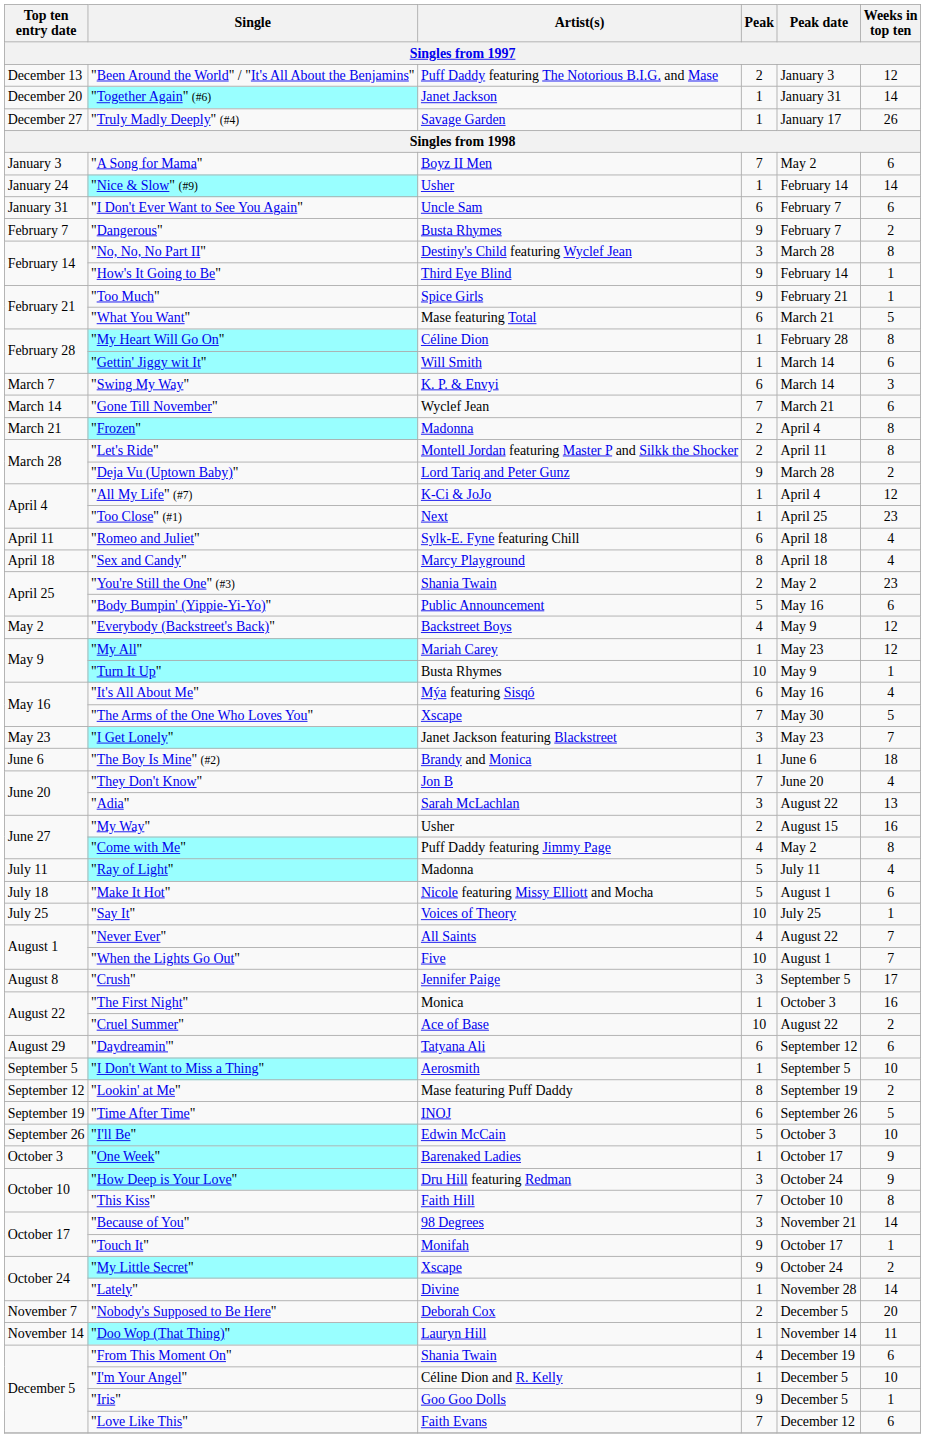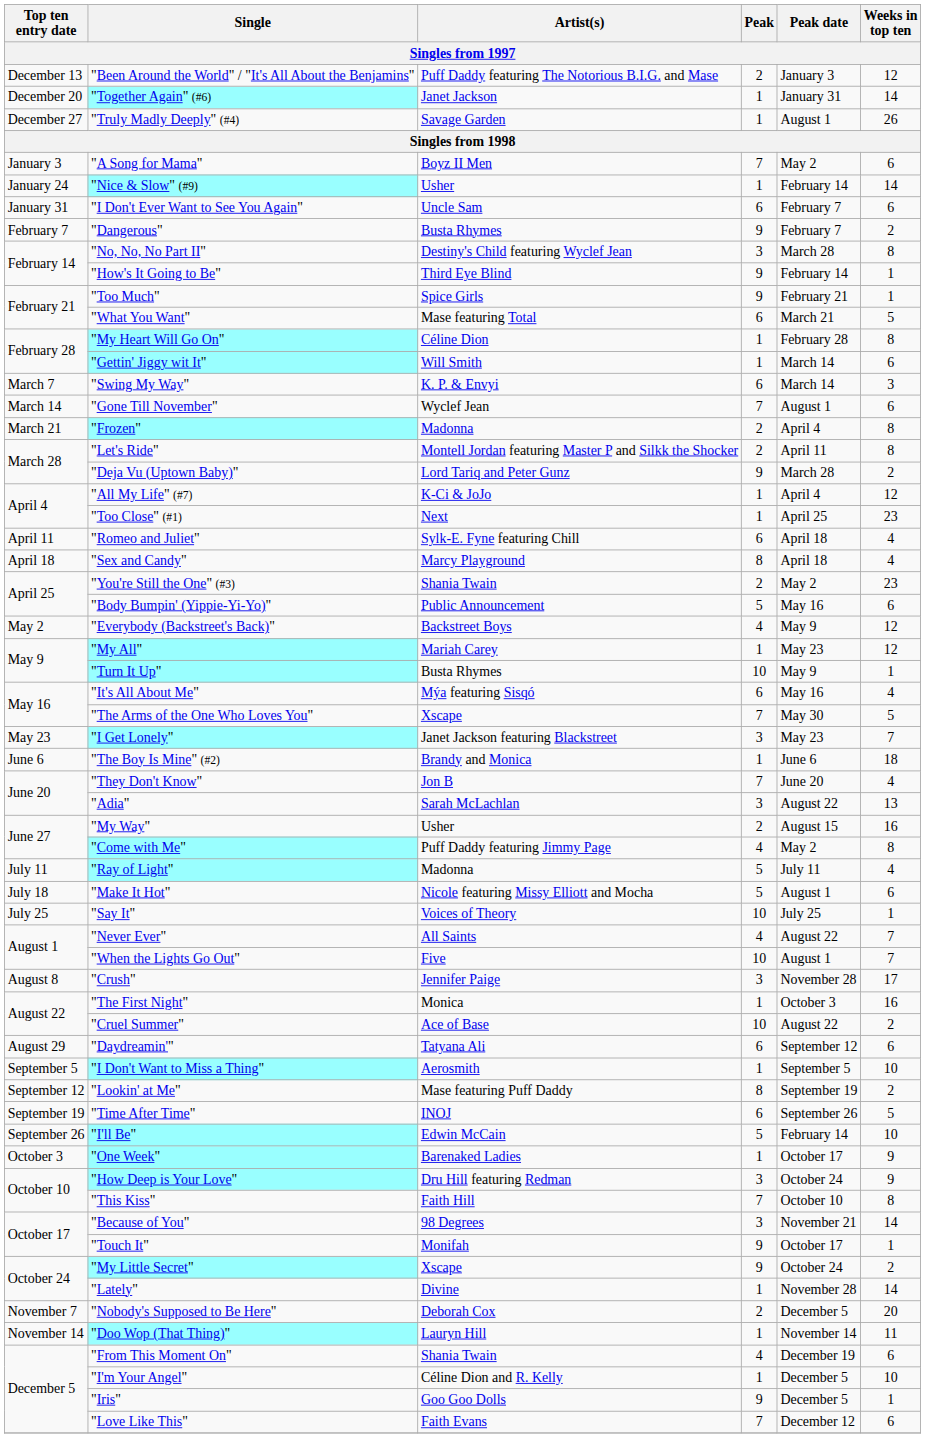"Truly Madly Deeply" (#4) | Peak date: January 17 -> August 1
"Gone Till November" | Peak date: March 21 -> August 1
"Crush" | Peak date: September 5 -> November 28
"I'll Be" | Peak date: October 3 -> February 14
